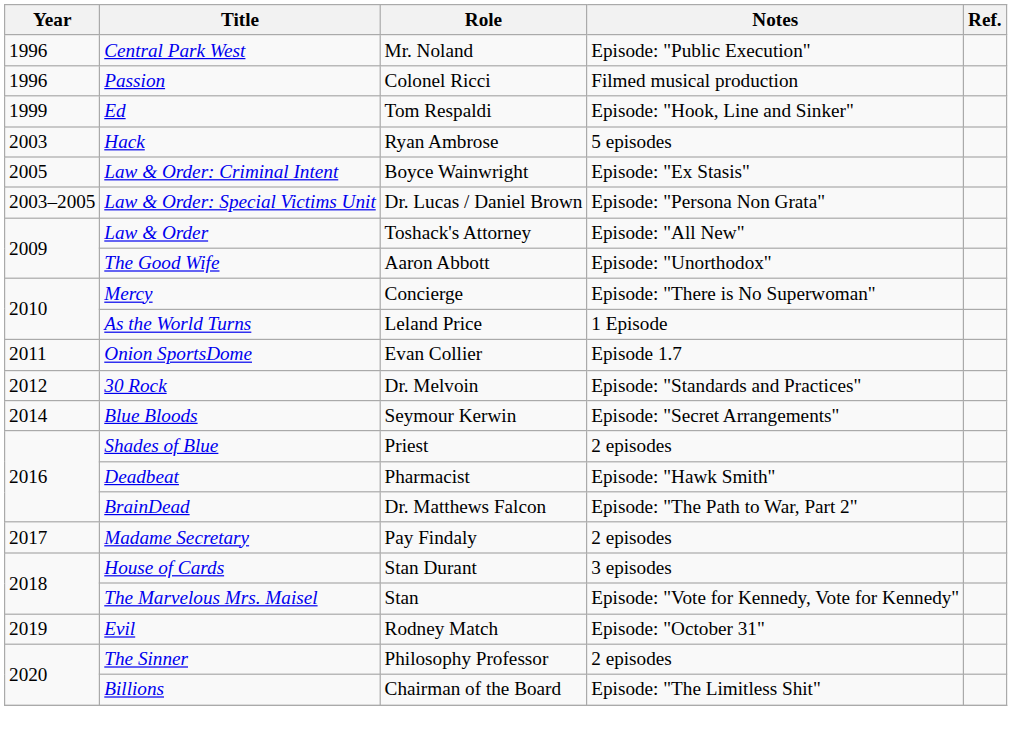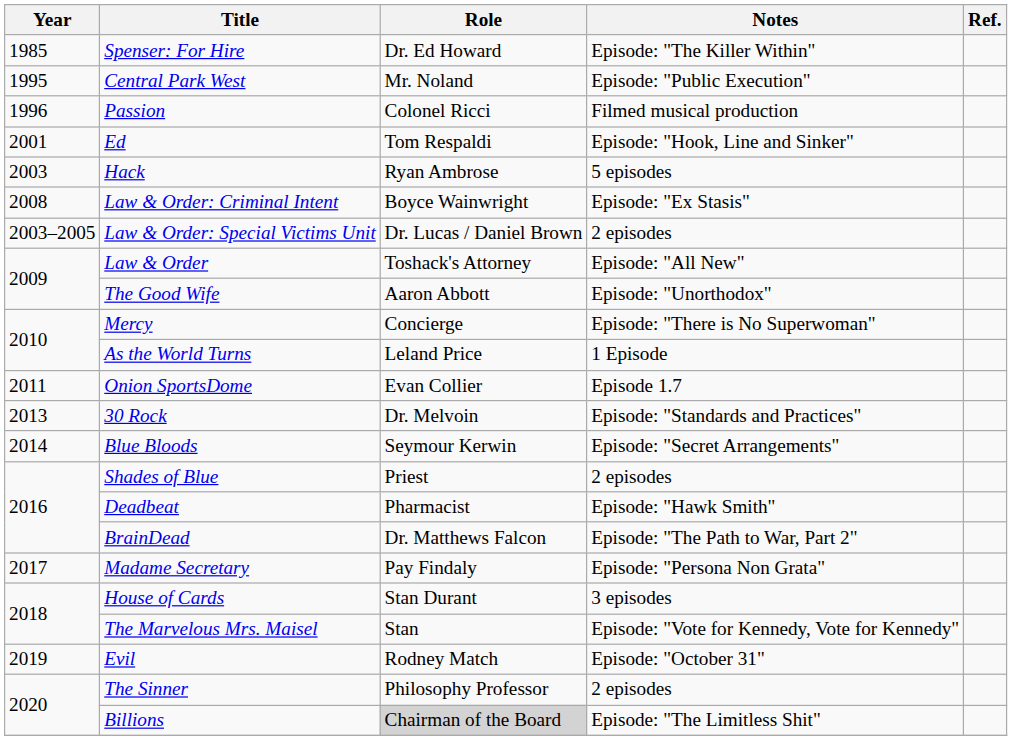+ row: 1985 | Spenser: For Hire | Dr. Ed Howard | Episode: "The Killer Within"
Central Park West | Year: 1996 -> 1995
Ed | Year: 1999 -> 2001
Law & Order: Criminal Intent | Year: 2005 -> 2008
Law & Order: Special Victims Unit | Notes: Episode: "Persona Non Grata" -> 2 episodes
30 Rock | Year: 2012 -> 2013
Madame Secretary | Notes: 2 episodes -> Episode: "Persona Non Grata"
Billions | Role: no background -> lightgrey background
